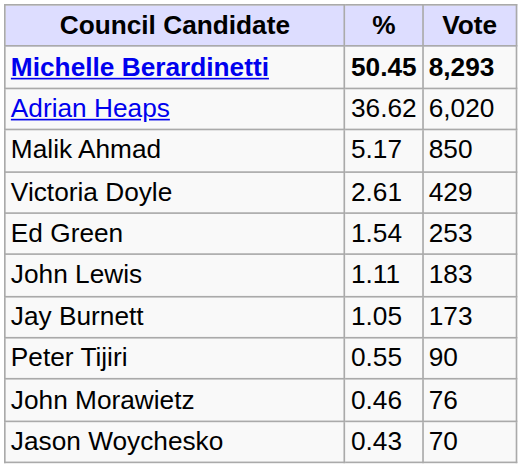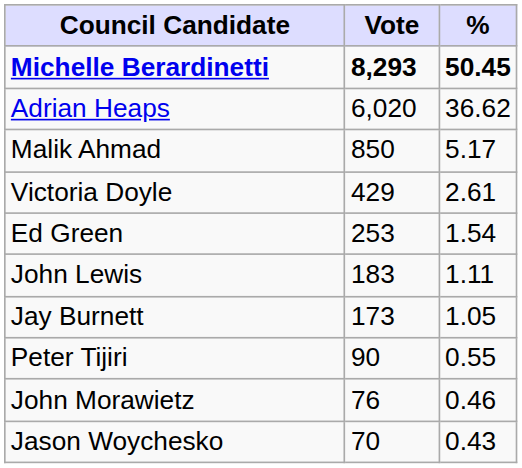columns swapped: Vote <-> %
